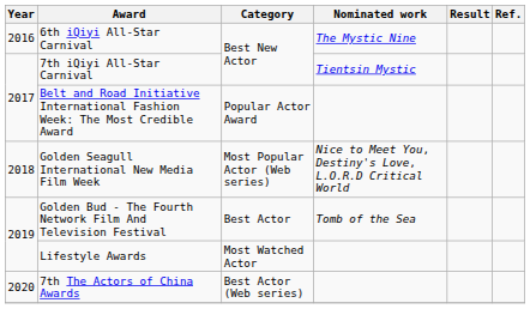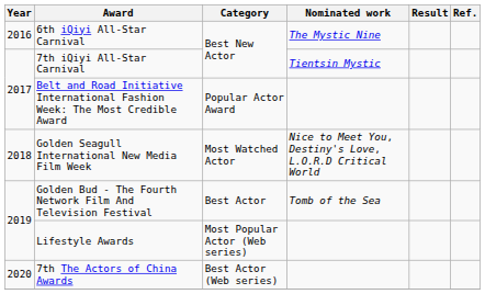Golden Seagull International New Media Film Week | Category: Most Popular Actor (Web series) -> Most Watched Actor
Lifestyle Awards | Category: Most Watched Actor -> Most Popular Actor (Web series)
